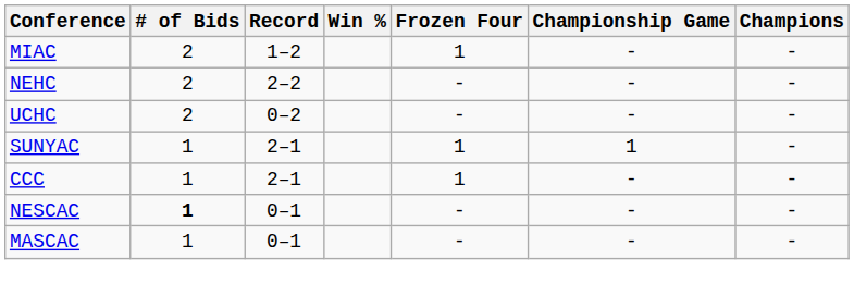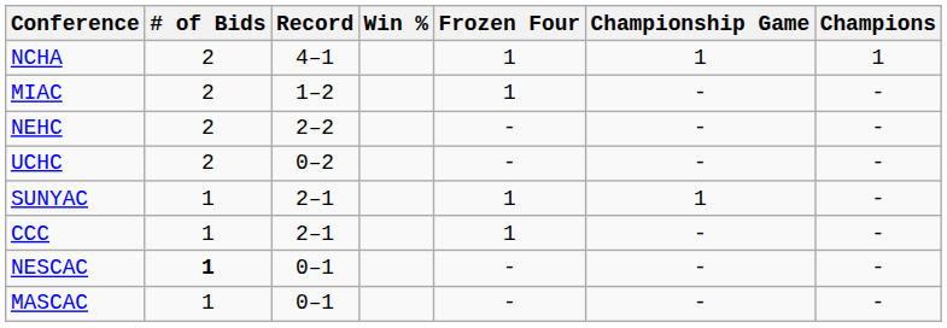+ row: NCHA | 2 | 4–1 | 1 | 1 | 1
